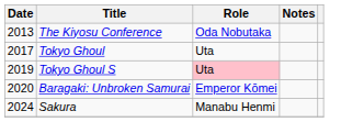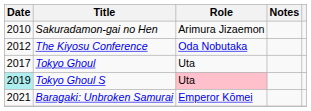+ row: 2010 | Sakuradamon-gai no Hen | Arimura Jizaemon
The Kiyosu Conference | Date: 2013 -> 2012
Tokyo Ghoul S | Date: no background -> paleturquoise background
Baragaki: Unbroken Samurai | Date: 2020 -> 2021
- row: 2024 | Sakura | Manabu Henmi
